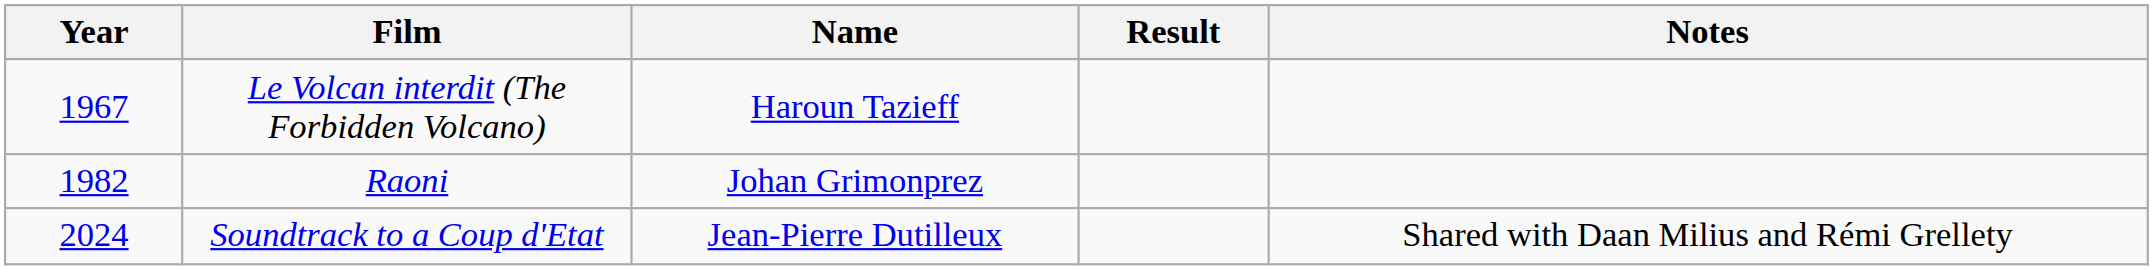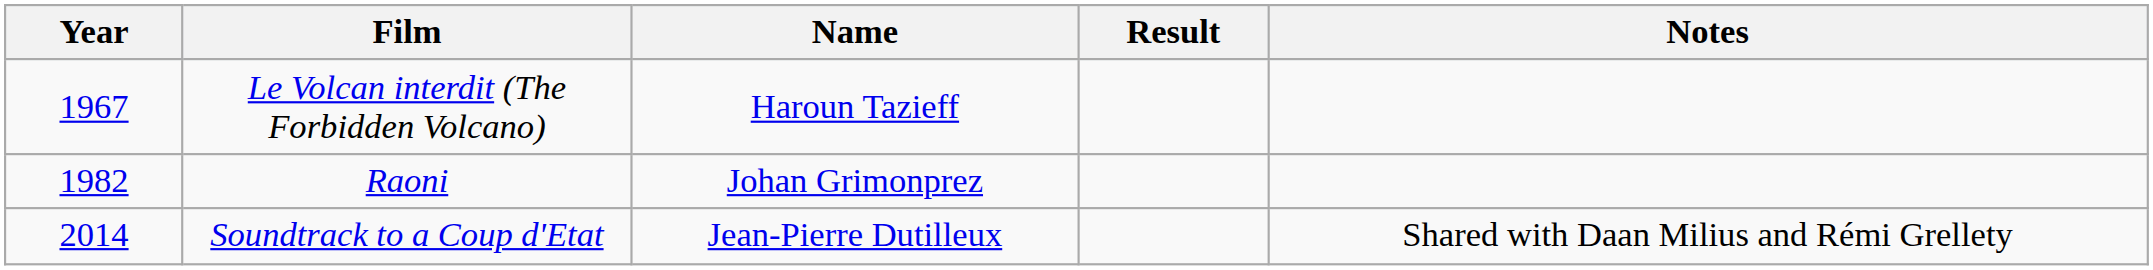Soundtrack to a Coup d'Etat | Year: 2024 -> 2014
